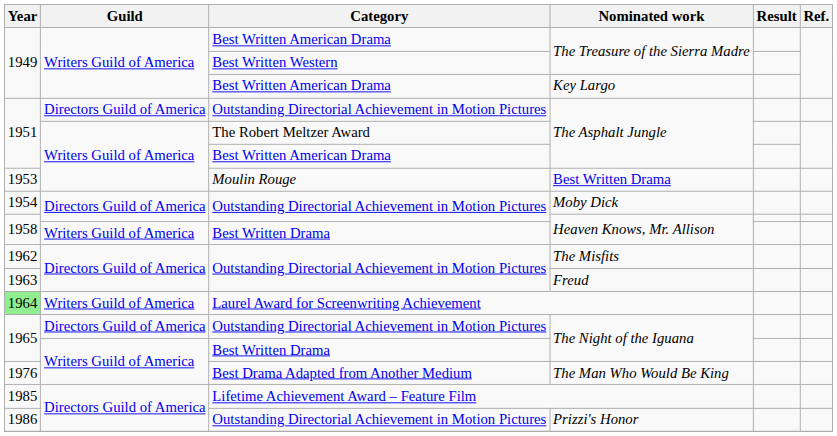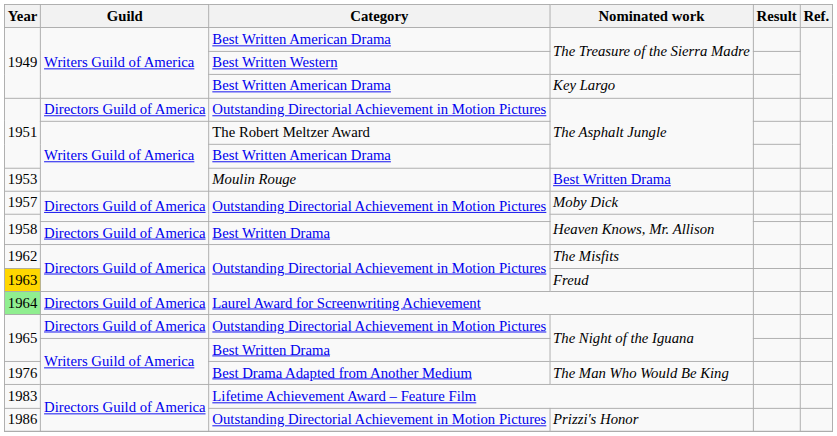Moby Dick | Year: 1954 -> 1957
Best Written Drama / Heaven Knows, Mr. Allison | Guild: Writers Guild of America -> Directors Guild of America
Freud | Year: no background -> gold background
Laurel Award for Screenwriting Achievement | Guild: Writers Guild of America -> Directors Guild of America
Lifetime Achievement Award – Feature Film | Year: 1985 -> 1983
